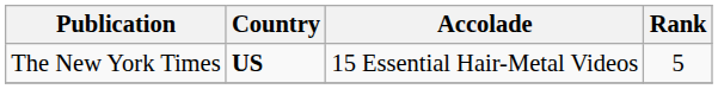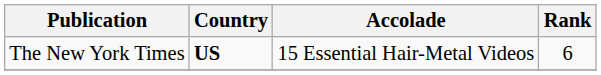The New York Times | Rank: 5 -> 6
